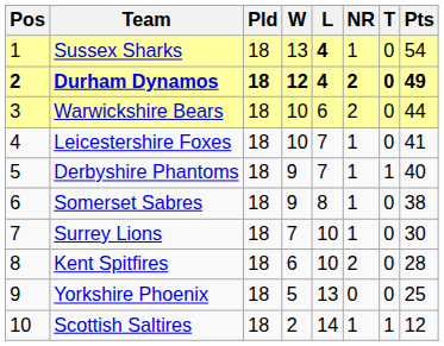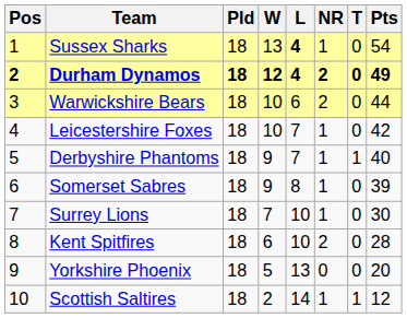Leicestershire Foxes | Pts: 41 -> 42
Somerset Sabres | Pts: 38 -> 39
Yorkshire Phoenix | Pts: 25 -> 20
